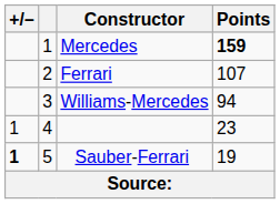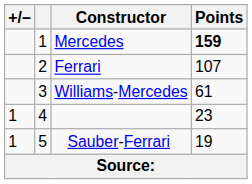Williams-Mercedes | Points: 94 -> 61
Sauber-Ferrari | +/–: bold -> normal
